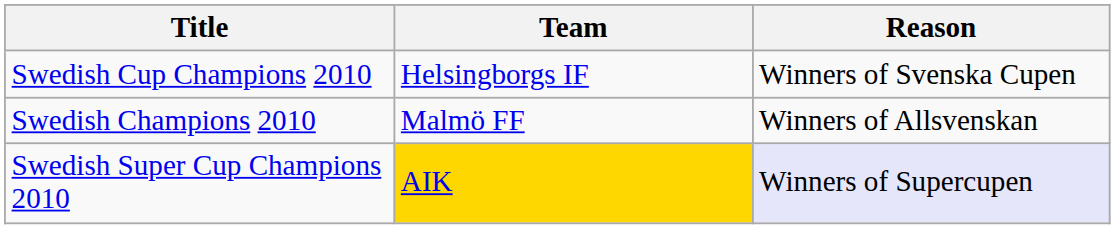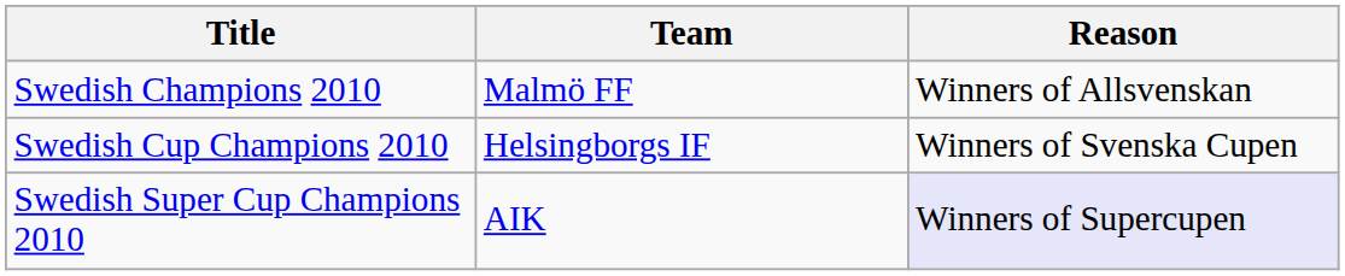rows swapped: Swedish Champions 2010 <-> Swedish Cup Champions 2010
Swedish Super Cup Champions 2010 | Team: gold background -> no background
